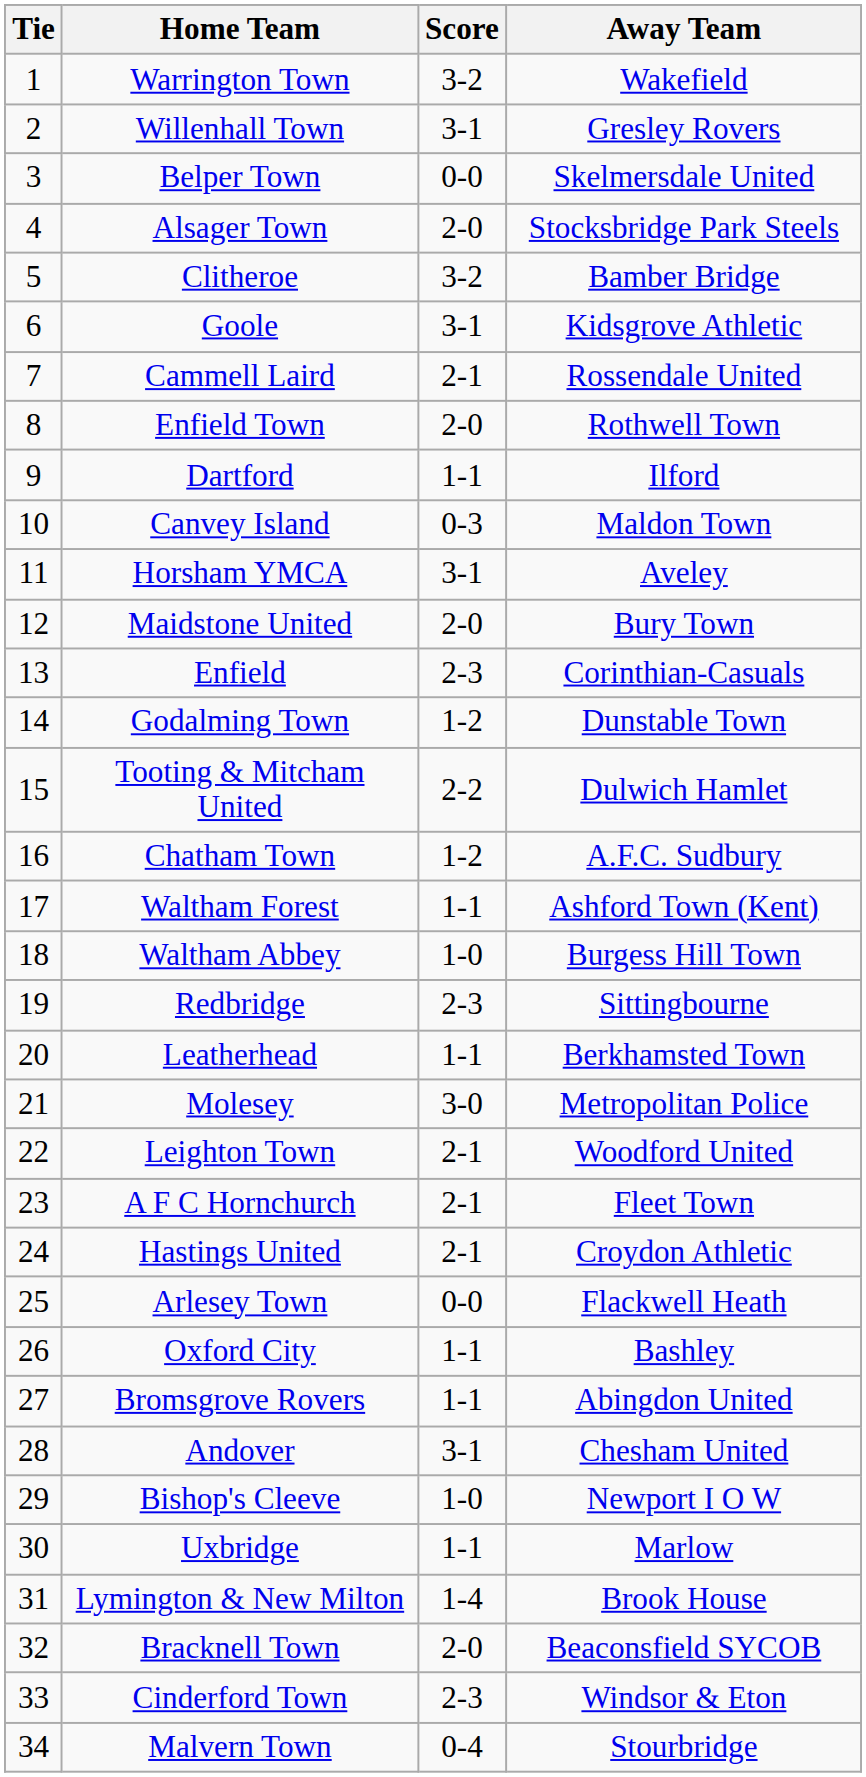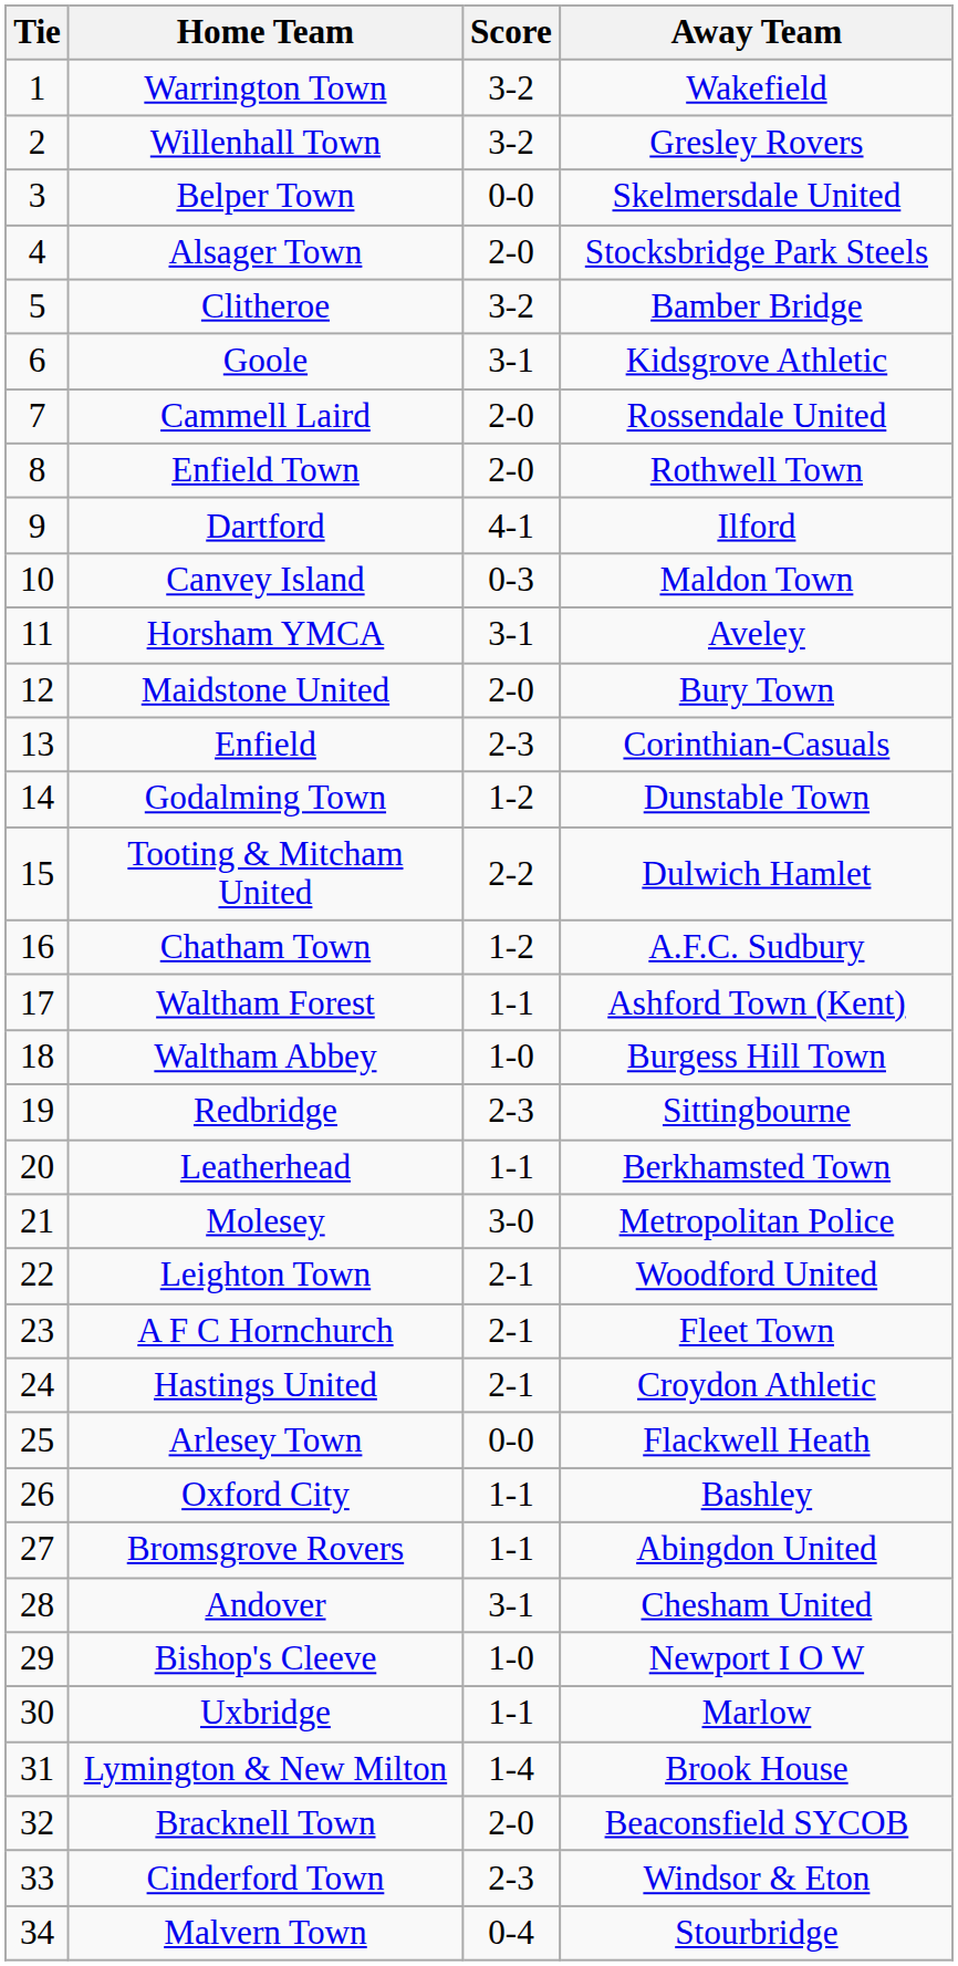Willenhall Town | Score: 3-1 -> 3-2
Cammell Laird | Score: 2-1 -> 2-0
Dartford | Score: 1-1 -> 4-1
